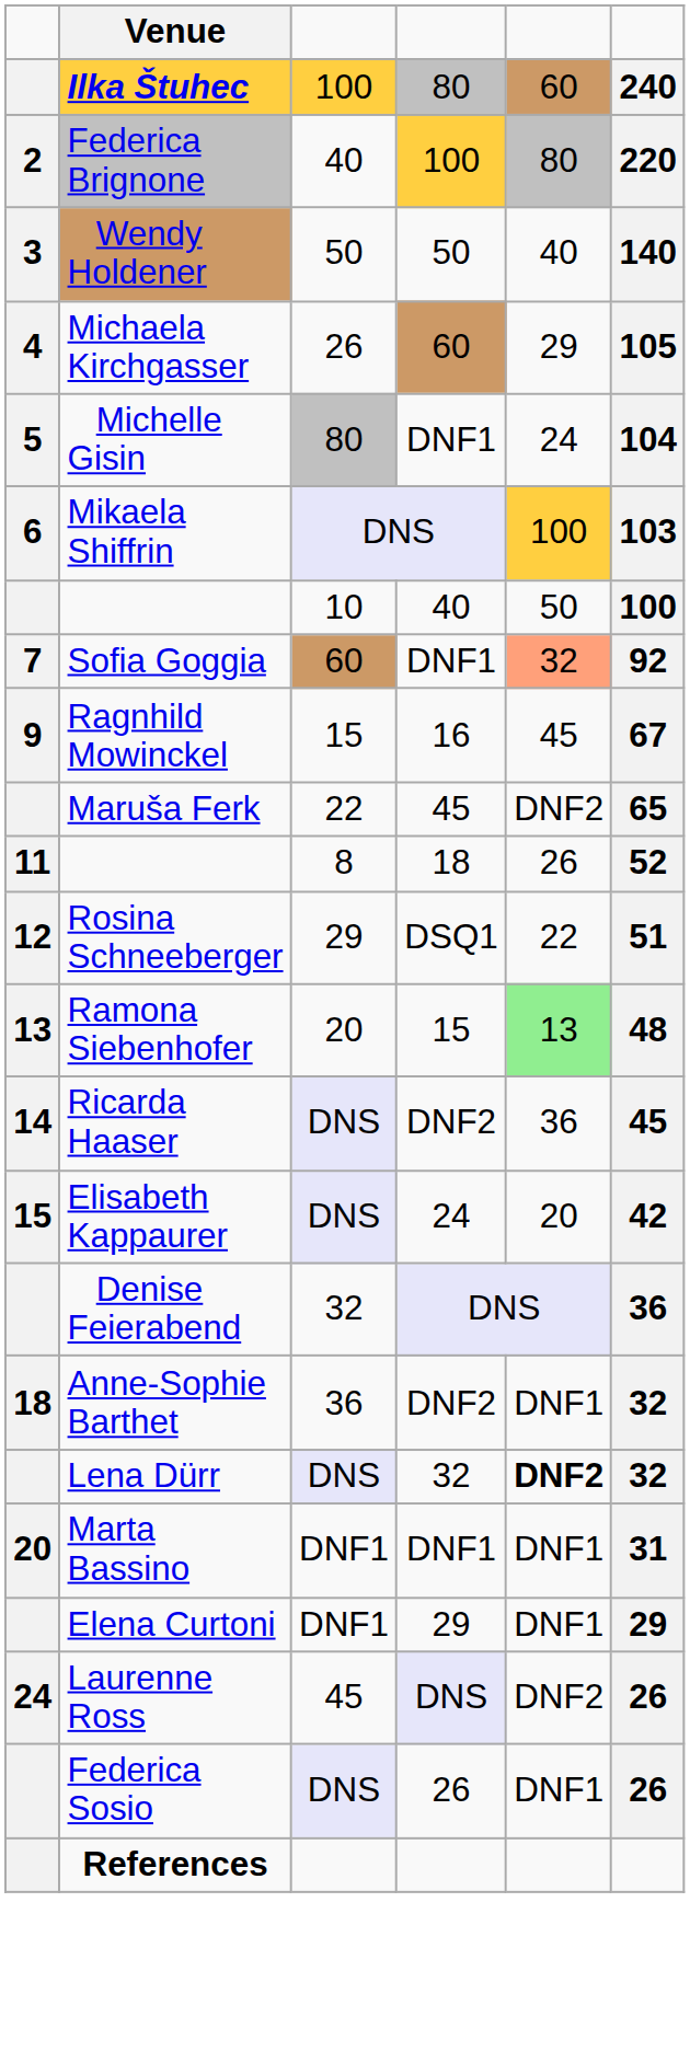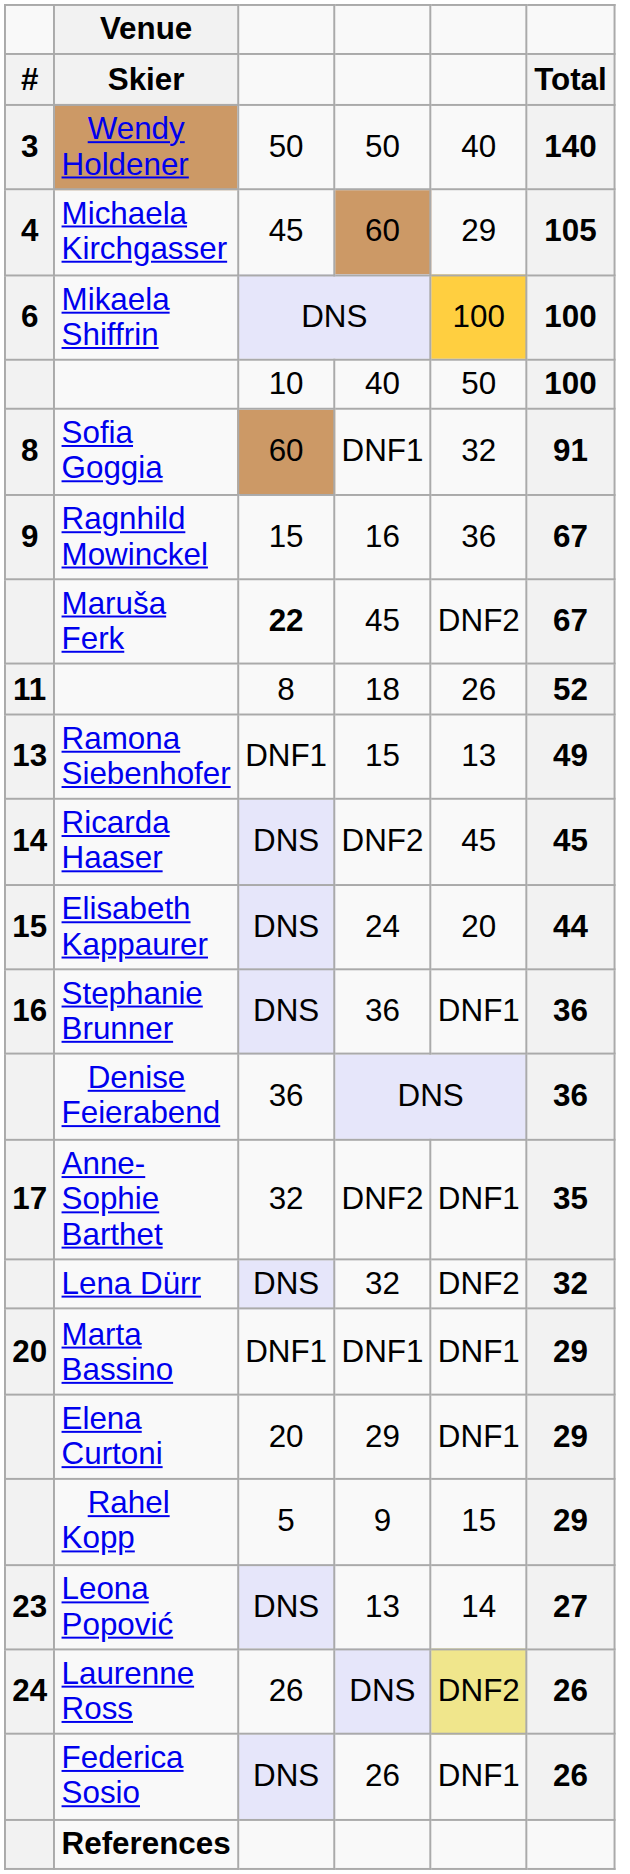+ row: # | Skier | Total
- row: Ilka Štuhec | 100 | 80 | 60 | 240
- row: 2 | Federica Brignone | 40 | 100 | 80 | 220
Michaela Kirchgasser | column 3: 26 -> 45
- row: 5 | Michelle Gisin | 80 | DNF1 | 24 | 104
Mikaela Shiffrin | column 6: 103 -> 100
Sofia Goggia | column 1: 7 -> 8
Sofia Goggia | column 5: lightsalmon background -> no background
Sofia Goggia | column 6: 92 -> 91
Ragnhild Mowinckel | column 5: 45 -> 36
Maruša Ferk | column 3: normal -> bold
Maruša Ferk | column 6: 65 -> 67
- row: 12 | Rosina Schneeberger | 29 | DSQ1 | 22 | 51
Ramona Siebenhofer | column 3: 20 -> DNF1
Ramona Siebenhofer | column 5: lightgreen background -> no background
Ramona Siebenhofer | column 6: 48 -> 49
Ricarda Haaser | column 5: 36 -> 45
Elisabeth Kappaurer | column 6: 42 -> 44
+ row: 16 | Stephanie Brunner | DNS | 36 | DNF1 | 36
Denise Feierabend | column 3: 32 -> 36
Anne-Sophie Barthet | column 1: 18 -> 17
Anne-Sophie Barthet | column 3: 36 -> 32
Anne-Sophie Barthet | column 6: 32 -> 35
Lena Dürr | column 5: bold -> normal
Marta Bassino | column 6: 31 -> 29
Elena Curtoni | column 3: DNF1 -> 20
+ row: Rahel Kopp | 5 | 9 | 15 | 29
+ row: 23 | Leona Popović | DNS | 13 | 14 | 27
Laurenne Ross | column 3: 45 -> 26
Laurenne Ross | column 5: no background -> khaki background
